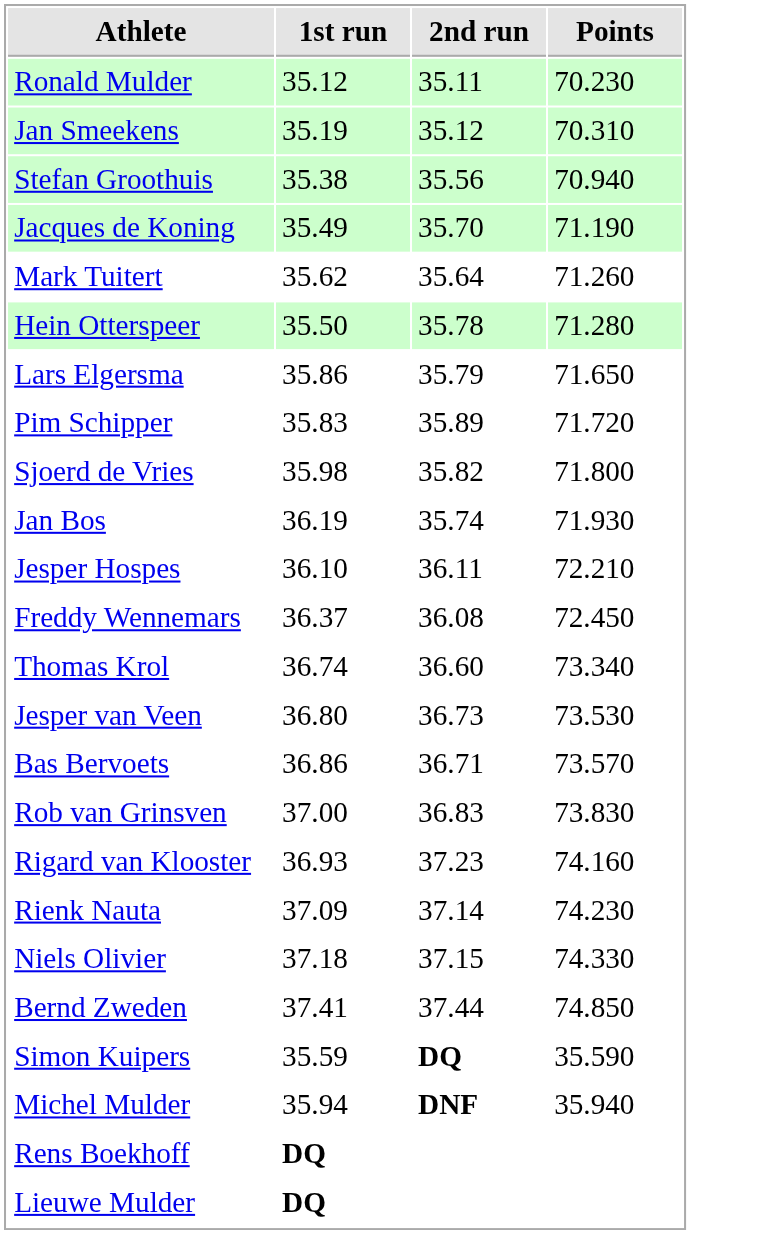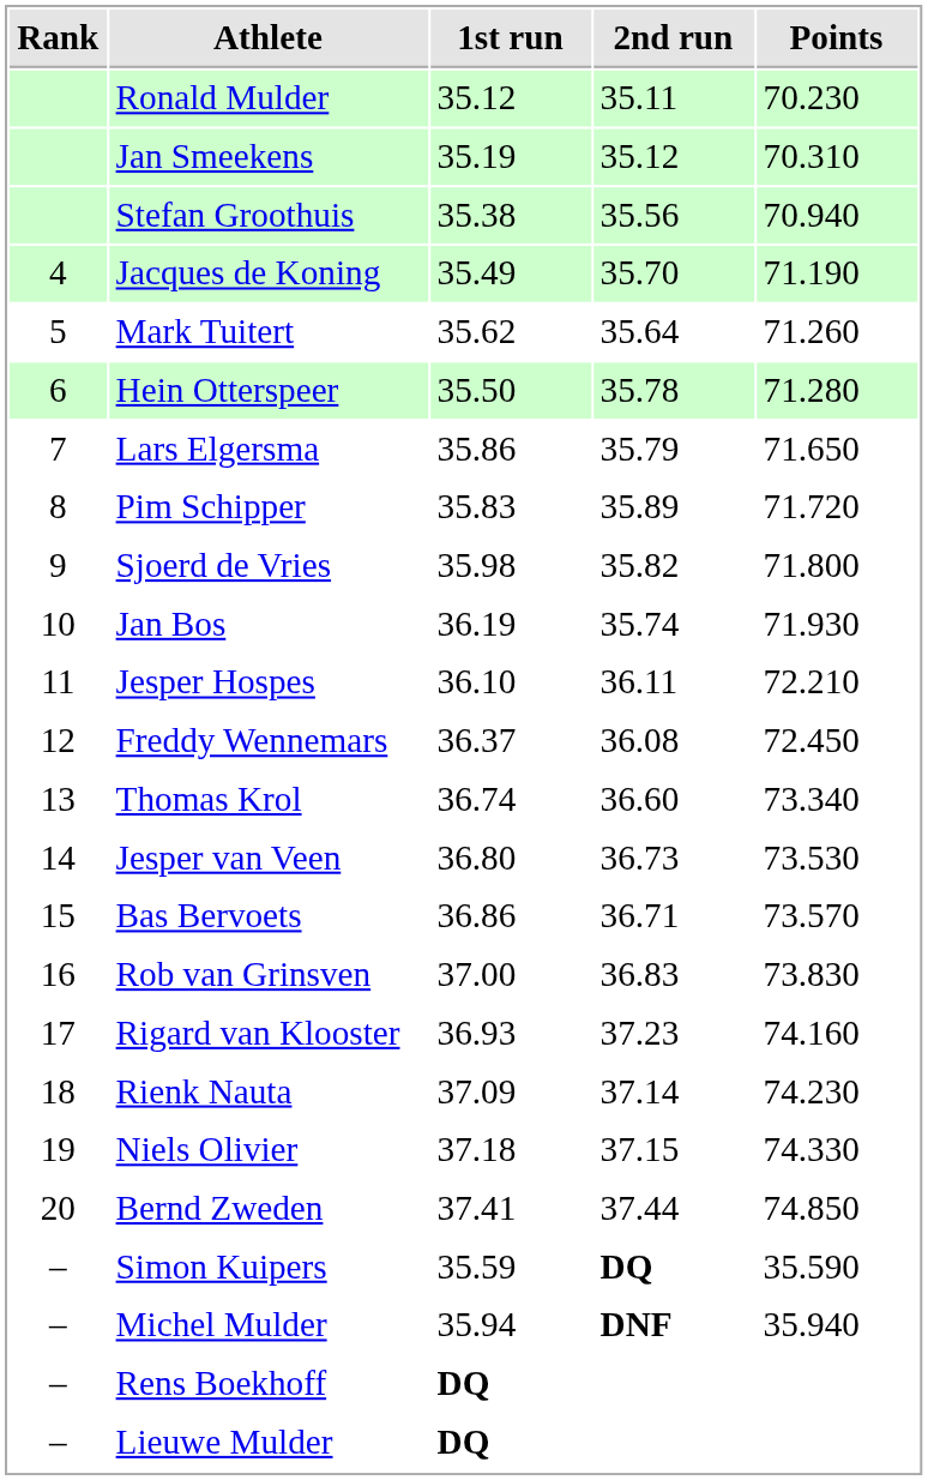+ column: Rank | 4 | 5 | 6 | 7 | 8 | 9 | 10 | 11 | 12 | 13 | 14 | 15 | 16 | 17 | 18 | 19 | 20 | – | – | – | –
